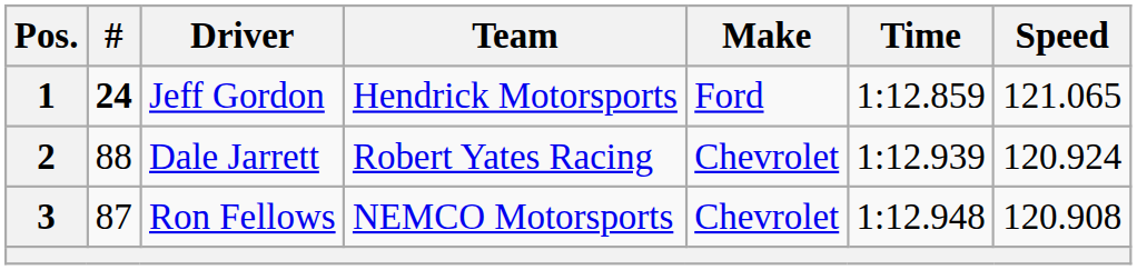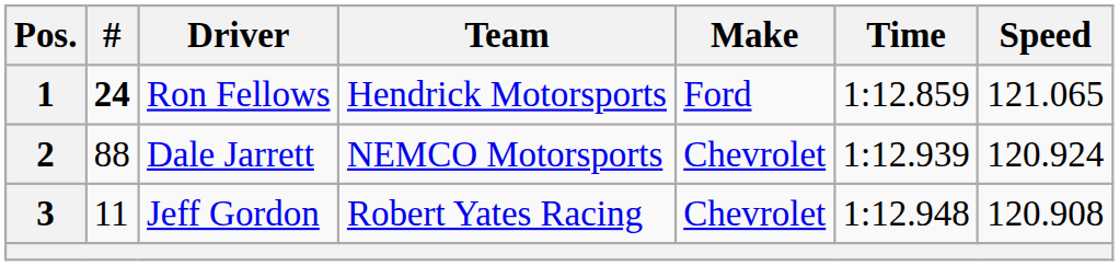1 | Driver: Jeff Gordon -> Ron Fellows
2 | Team: Robert Yates Racing -> NEMCO Motorsports
3 | #: 87 -> 11
3 | Driver: Ron Fellows -> Jeff Gordon
3 | Team: NEMCO Motorsports -> Robert Yates Racing
